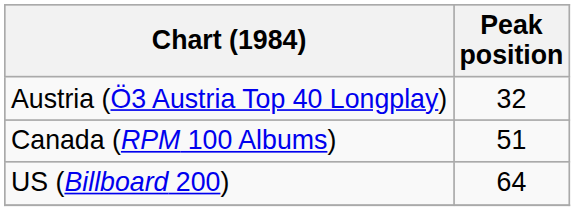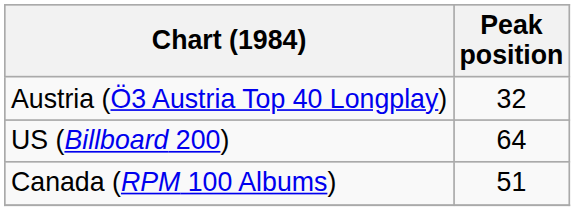rows swapped: Canada (RPM 100 Albums) <-> US (Billboard 200)
